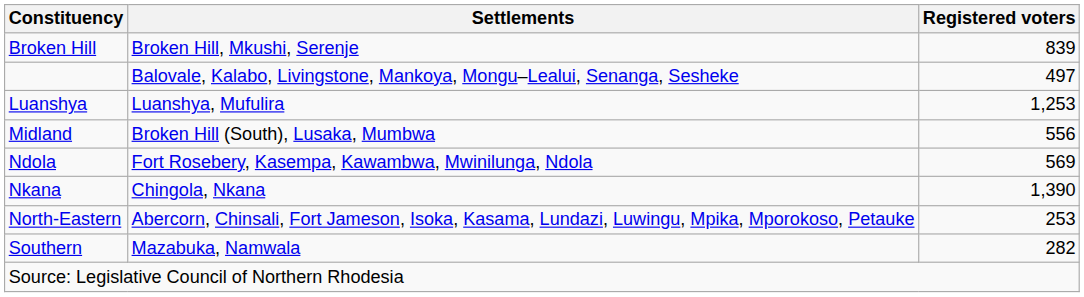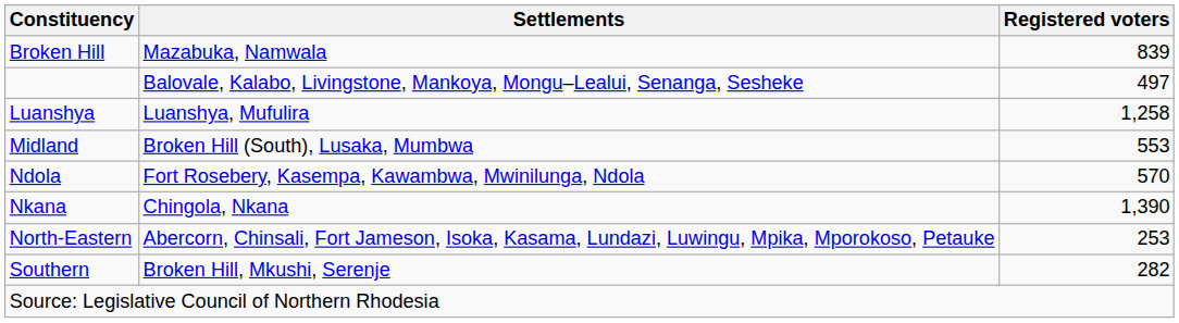Broken Hill | Settlements: Broken Hill, Mkushi, Serenje -> Mazabuka, Namwala
Luanshya | Registered voters: 1,253 -> 1,258
Midland | Registered voters: 556 -> 553
Ndola | Registered voters: 569 -> 570
Southern | Settlements: Mazabuka, Namwala -> Broken Hill, Mkushi, Serenje
